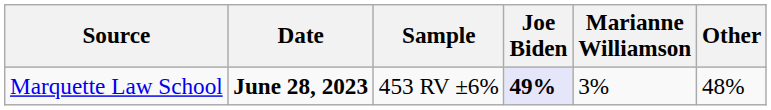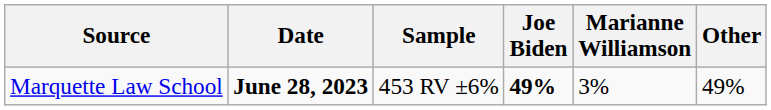Marquette Law School | Joe Biden: lavender background -> no background
Marquette Law School | Other: 48% -> 49%
